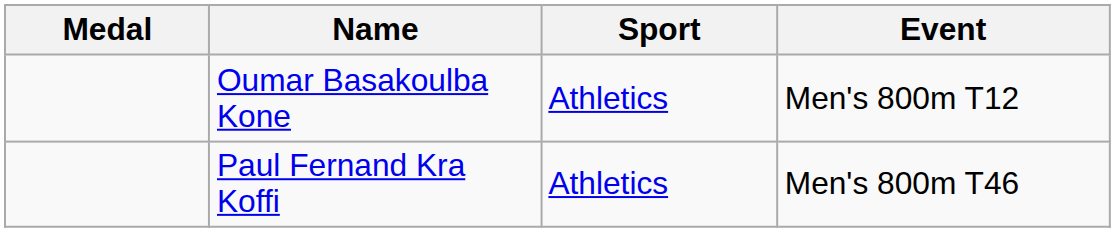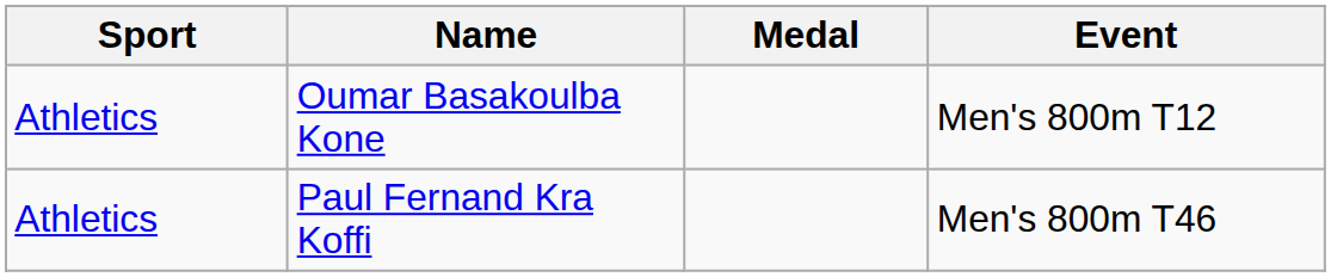columns swapped: Medal <-> Sport
